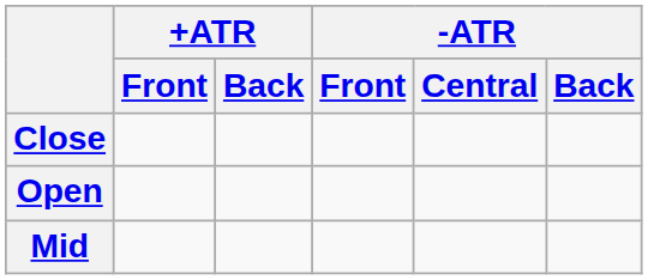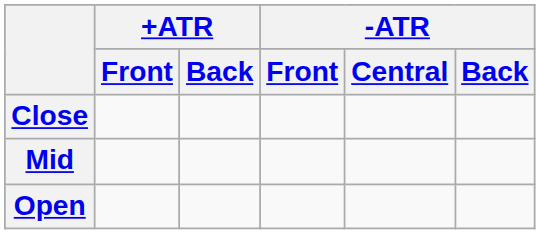rows swapped: Mid <-> Open
